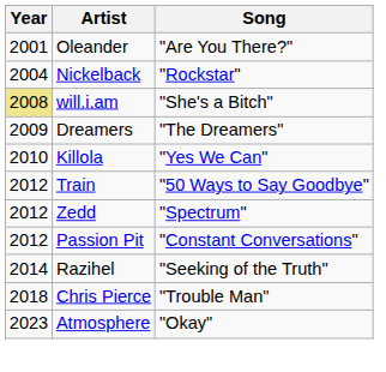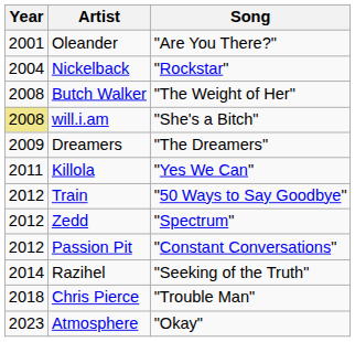+ row: 2008 | Butch Walker | "The Weight of Her"
Killola | Year: 2010 -> 2011
